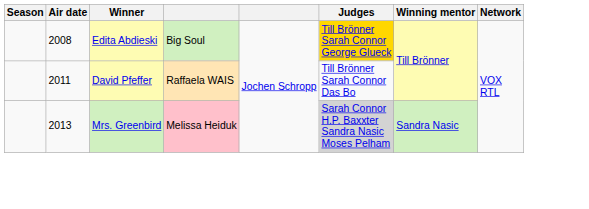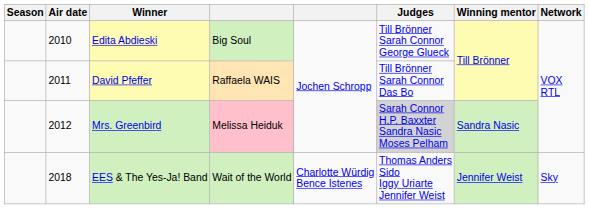Edita Abdieski | Air date: 2008 -> 2010
Edita Abdieski | Judges: gold background -> no background
Mrs. Greenbird | Air date: 2013 -> 2012
+ row: 2018 | EES & The Yes-Ja! Band | Wait of the World | Charlotte Würdig Bence Istenes | Thomas Anders Sido Iggy Uriarte Jennifer Weist | Jennifer Weist | Sky
